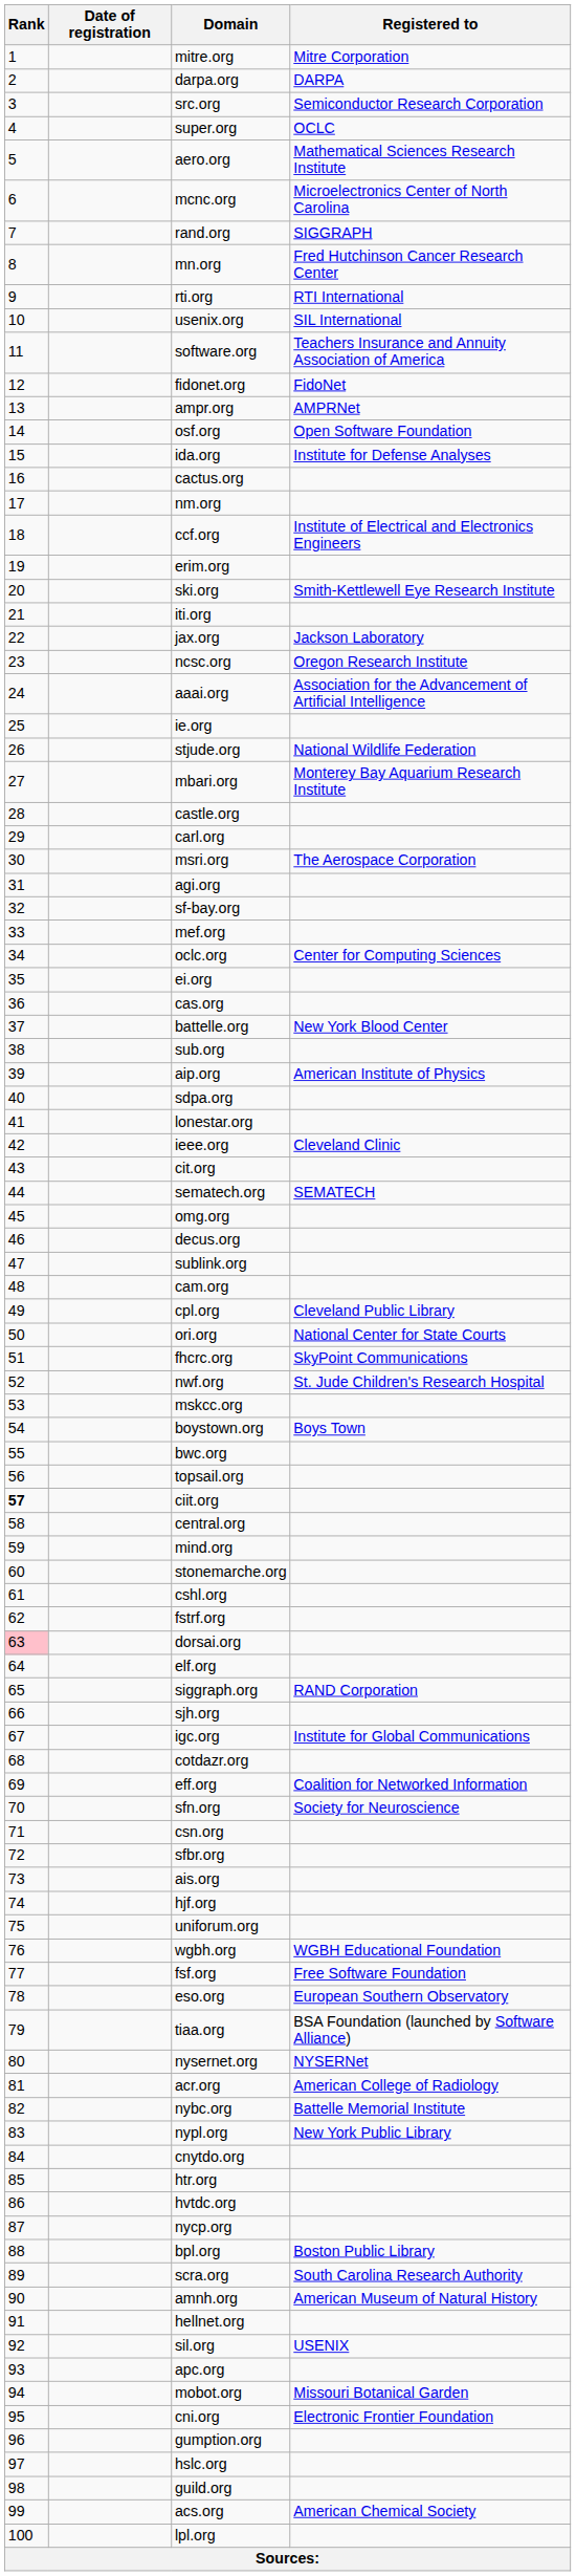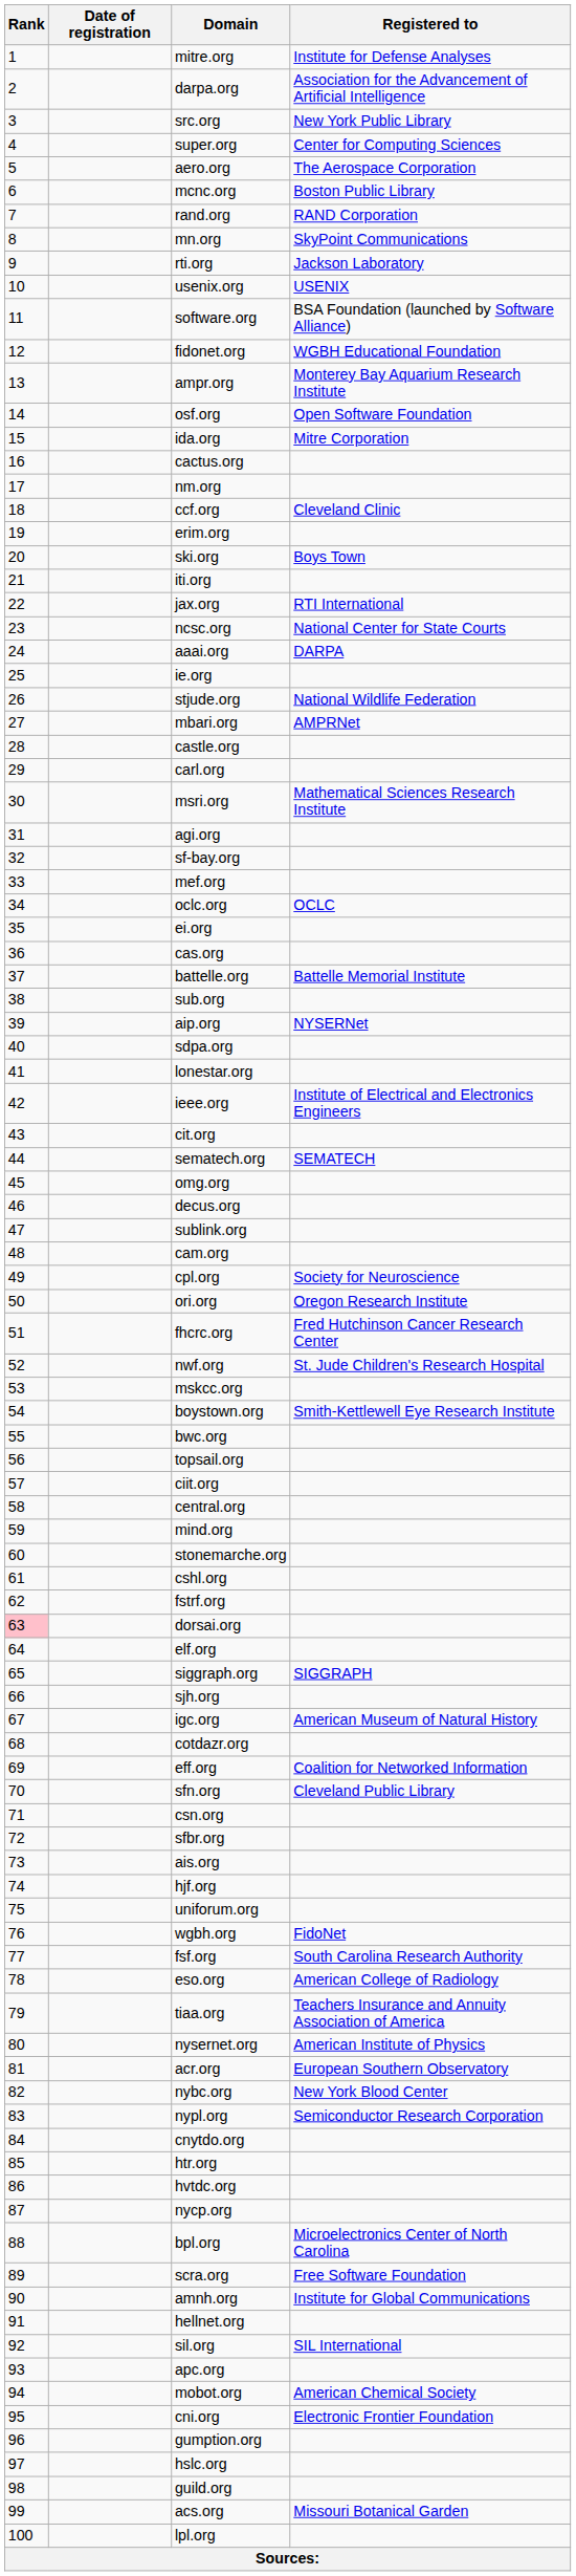mitre.org | Registered to: Mitre Corporation -> Institute for Defense Analyses
darpa.org | Registered to: DARPA -> Association for the Advancement of Artificial Intelligence
src.org | Registered to: Semiconductor Research Corporation -> New York Public Library
super.org | Registered to: OCLC -> Center for Computing Sciences
aero.org | Registered to: Mathematical Sciences Research Institute -> The Aerospace Corporation
mcnc.org | Registered to: Microelectronics Center of North Carolina -> Boston Public Library
rand.org | Registered to: SIGGRAPH -> RAND Corporation
mn.org | Registered to: Fred Hutchinson Cancer Research Center -> SkyPoint Communications
rti.org | Registered to: RTI International -> Jackson Laboratory
usenix.org | Registered to: SIL International -> USENIX
software.org | Registered to: Teachers Insurance and Annuity Association of America -> BSA Foundation (launched by Software Alliance)
fidonet.org | Registered to: FidoNet -> WGBH Educational Foundation
ampr.org | Registered to: AMPRNet -> Monterey Bay Aquarium Research Institute
ida.org | Registered to: Institute for Defense Analyses -> Mitre Corporation
ccf.org | Registered to: Institute of Electrical and Electronics Engineers -> Cleveland Clinic
ski.org | Registered to: Smith-Kettlewell Eye Research Institute -> Boys Town
jax.org | Registered to: Jackson Laboratory -> RTI International
ncsc.org | Registered to: Oregon Research Institute -> National Center for State Courts
aaai.org | Registered to: Association for the Advancement of Artificial Intelligence -> DARPA
mbari.org | Registered to: Monterey Bay Aquarium Research Institute -> AMPRNet
msri.org | Registered to: The Aerospace Corporation -> Mathematical Sciences Research Institute
oclc.org | Registered to: Center for Computing Sciences -> OCLC
battelle.org | Registered to: New York Blood Center -> Battelle Memorial Institute
aip.org | Registered to: American Institute of Physics -> NYSERNet
ieee.org | Registered to: Cleveland Clinic -> Institute of Electrical and Electronics Engineers
cpl.org | Registered to: Cleveland Public Library -> Society for Neuroscience
ori.org | Registered to: National Center for State Courts -> Oregon Research Institute
fhcrc.org | Registered to: SkyPoint Communications -> Fred Hutchinson Cancer Research Center
boystown.org | Registered to: Boys Town -> Smith-Kettlewell Eye Research Institute
ciit.org | Rank: bold -> normal
siggraph.org | Registered to: RAND Corporation -> SIGGRAPH
igc.org | Registered to: Institute for Global Communications -> American Museum of Natural History
sfn.org | Registered to: Society for Neuroscience -> Cleveland Public Library
wgbh.org | Registered to: WGBH Educational Foundation -> FidoNet
fsf.org | Registered to: Free Software Foundation -> South Carolina Research Authority
eso.org | Registered to: European Southern Observatory -> American College of Radiology
tiaa.org | Registered to: BSA Foundation (launched by Software Alliance) -> Teachers Insurance and Annuity Association of America
nysernet.org | Registered to: NYSERNet -> American Institute of Physics
acr.org | Registered to: American College of Radiology -> European Southern Observatory
nybc.org | Registered to: Battelle Memorial Institute -> New York Blood Center
nypl.org | Registered to: New York Public Library -> Semiconductor Research Corporation
bpl.org | Registered to: Boston Public Library -> Microelectronics Center of North Carolina
scra.org | Registered to: South Carolina Research Authority -> Free Software Foundation
amnh.org | Registered to: American Museum of Natural History -> Institute for Global Communications
sil.org | Registered to: USENIX -> SIL International
mobot.org | Registered to: Missouri Botanical Garden -> American Chemical Society
acs.org | Registered to: American Chemical Society -> Missouri Botanical Garden
